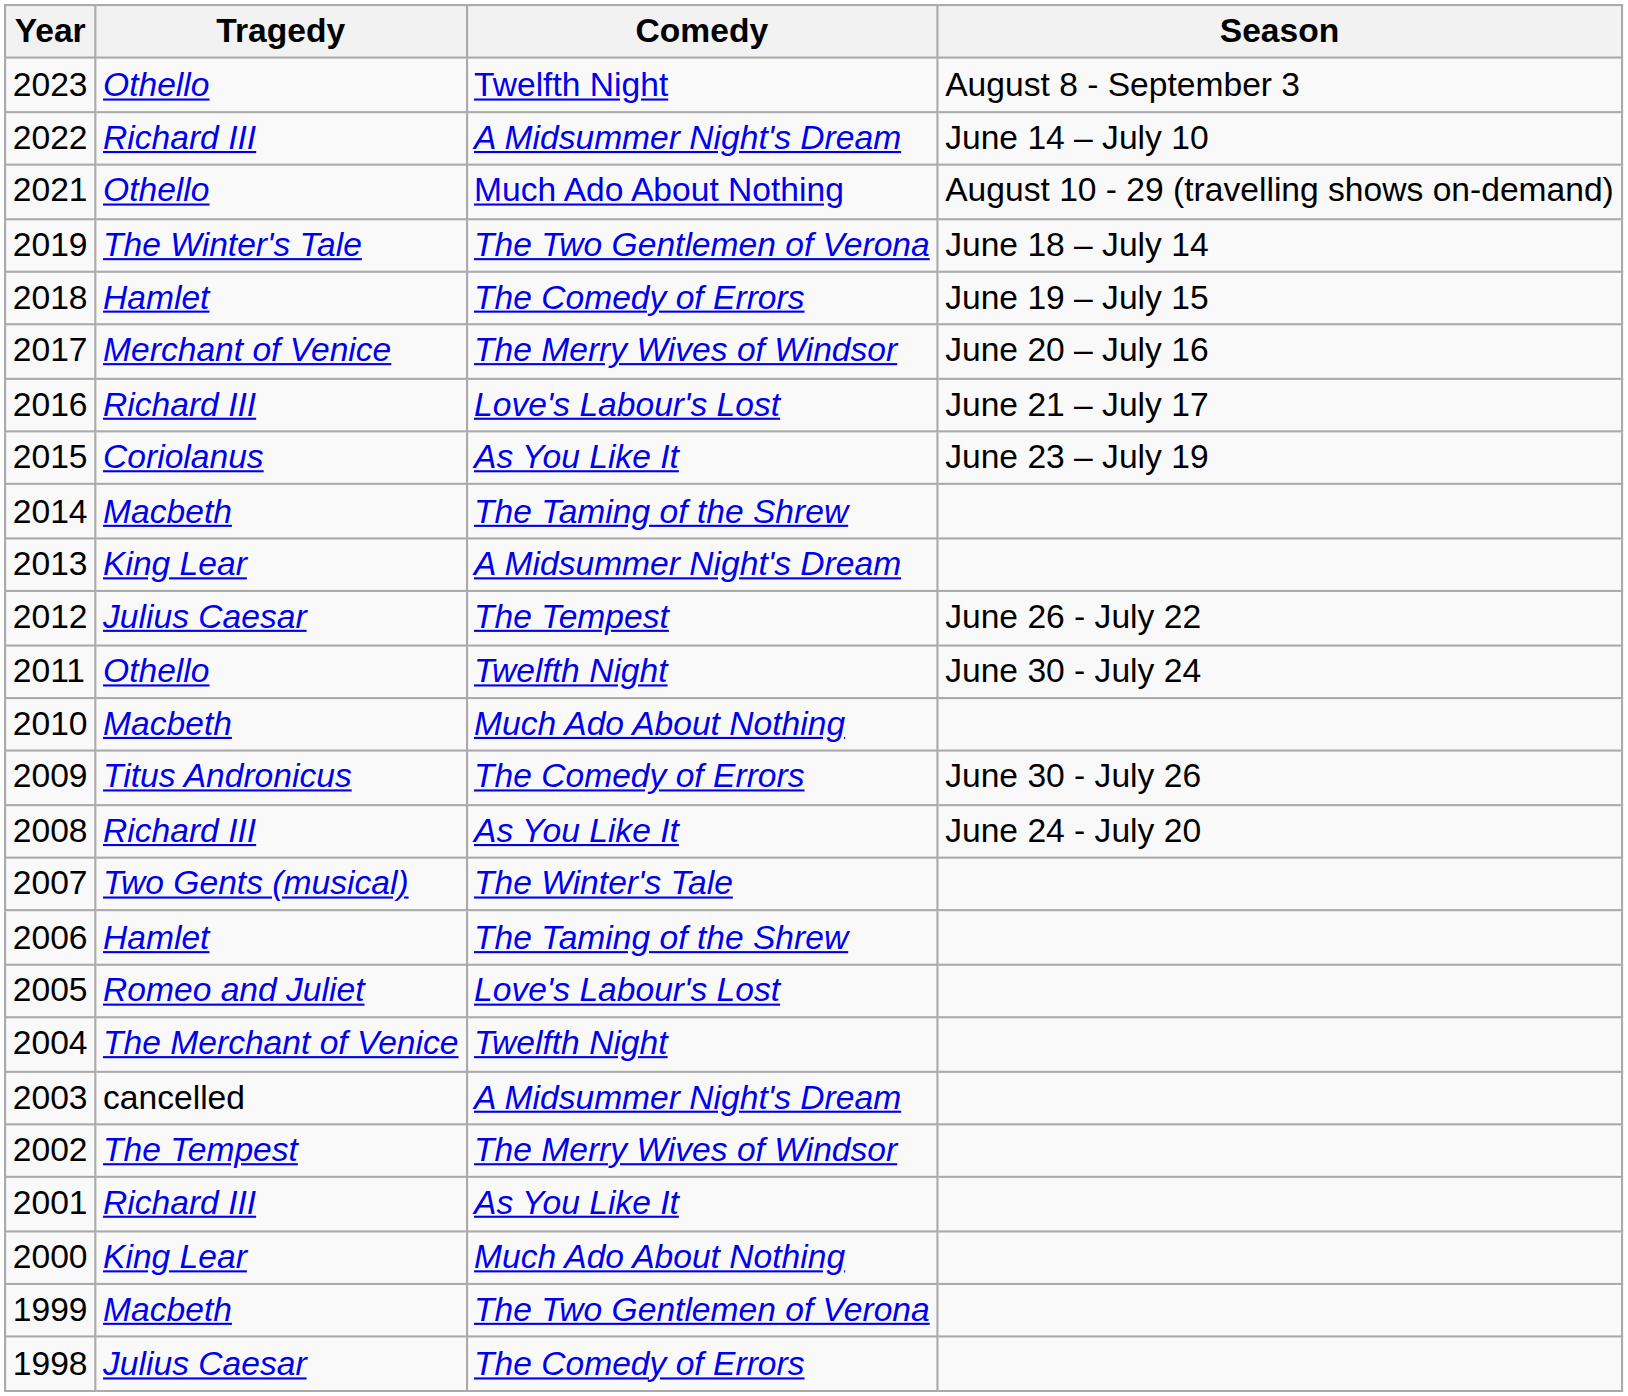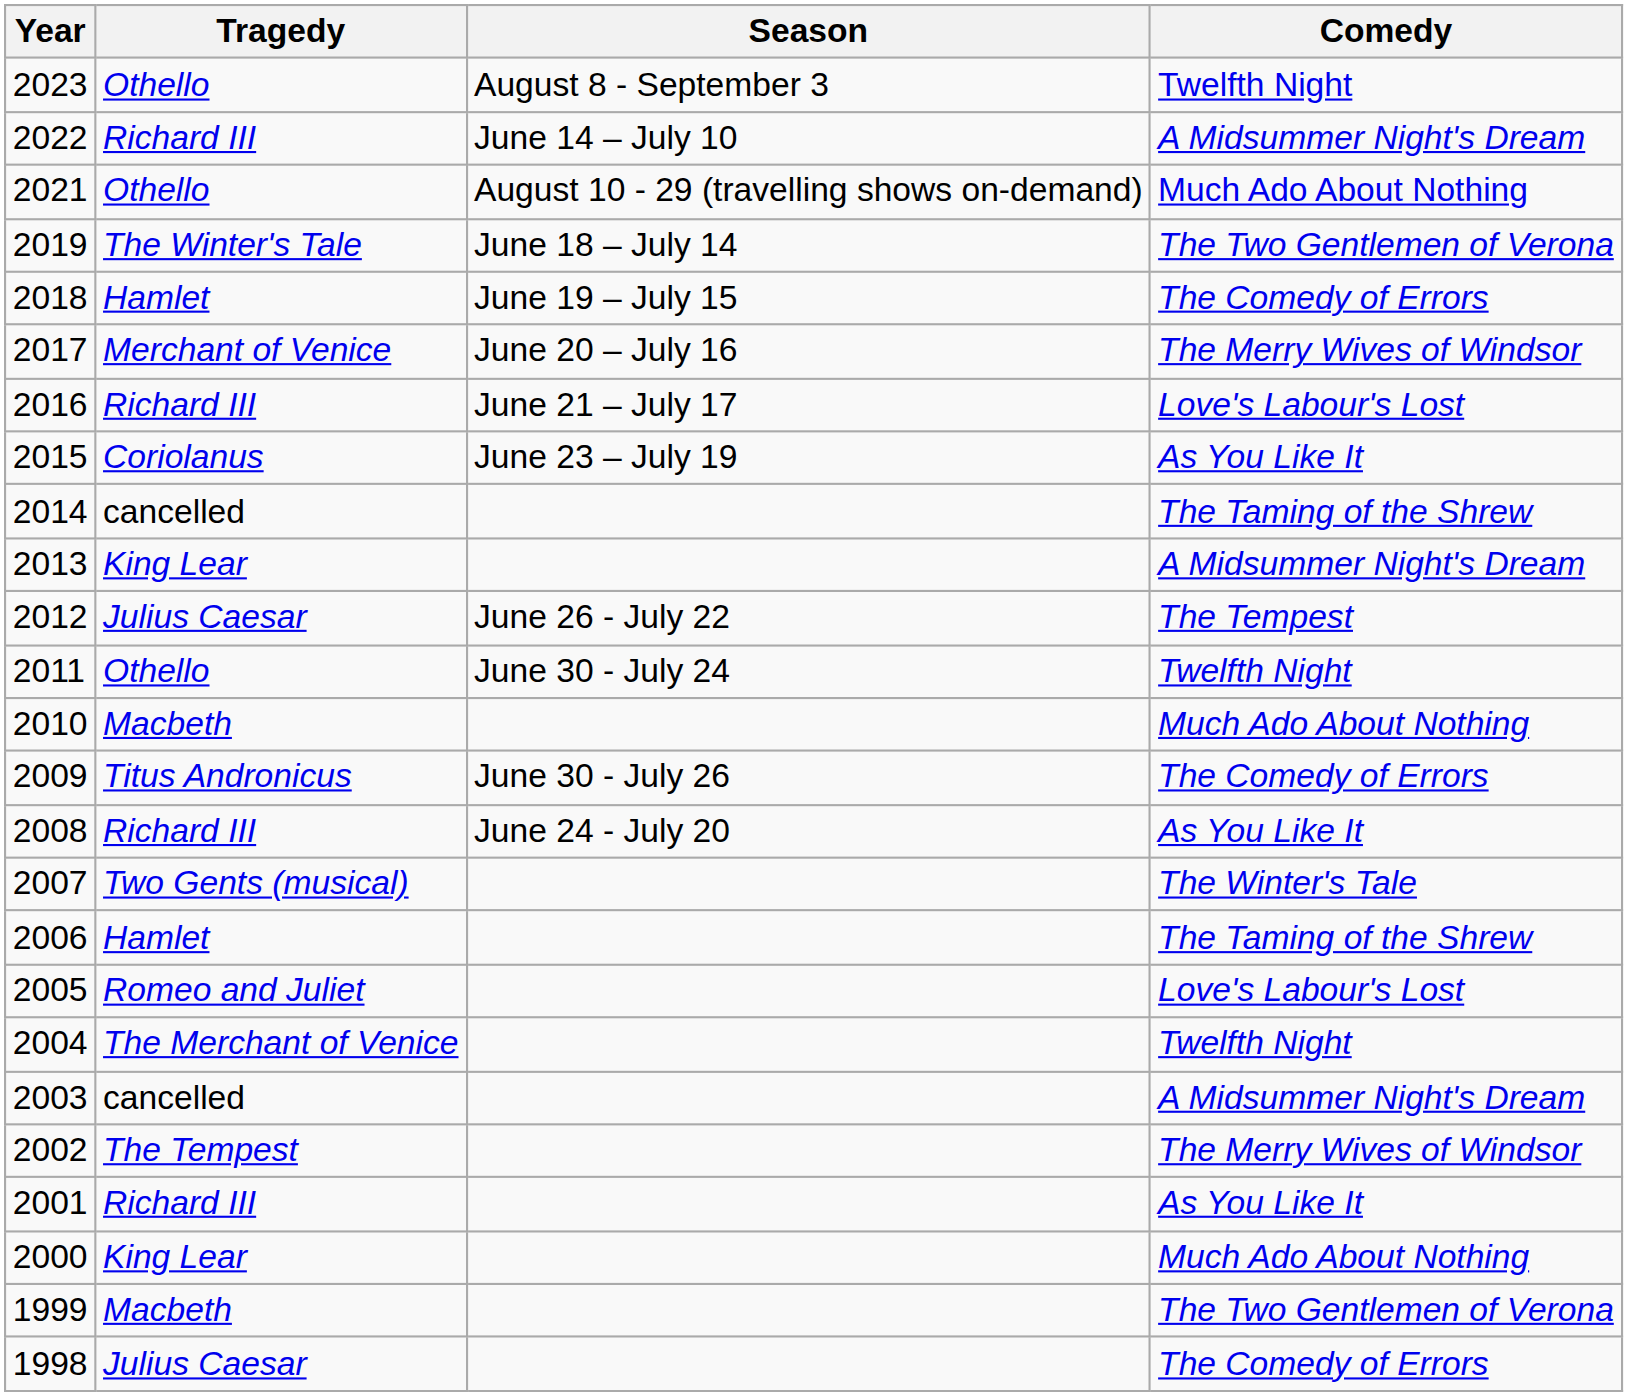columns swapped: Comedy <-> Season
2014 | Tragedy: Macbeth -> cancelled
